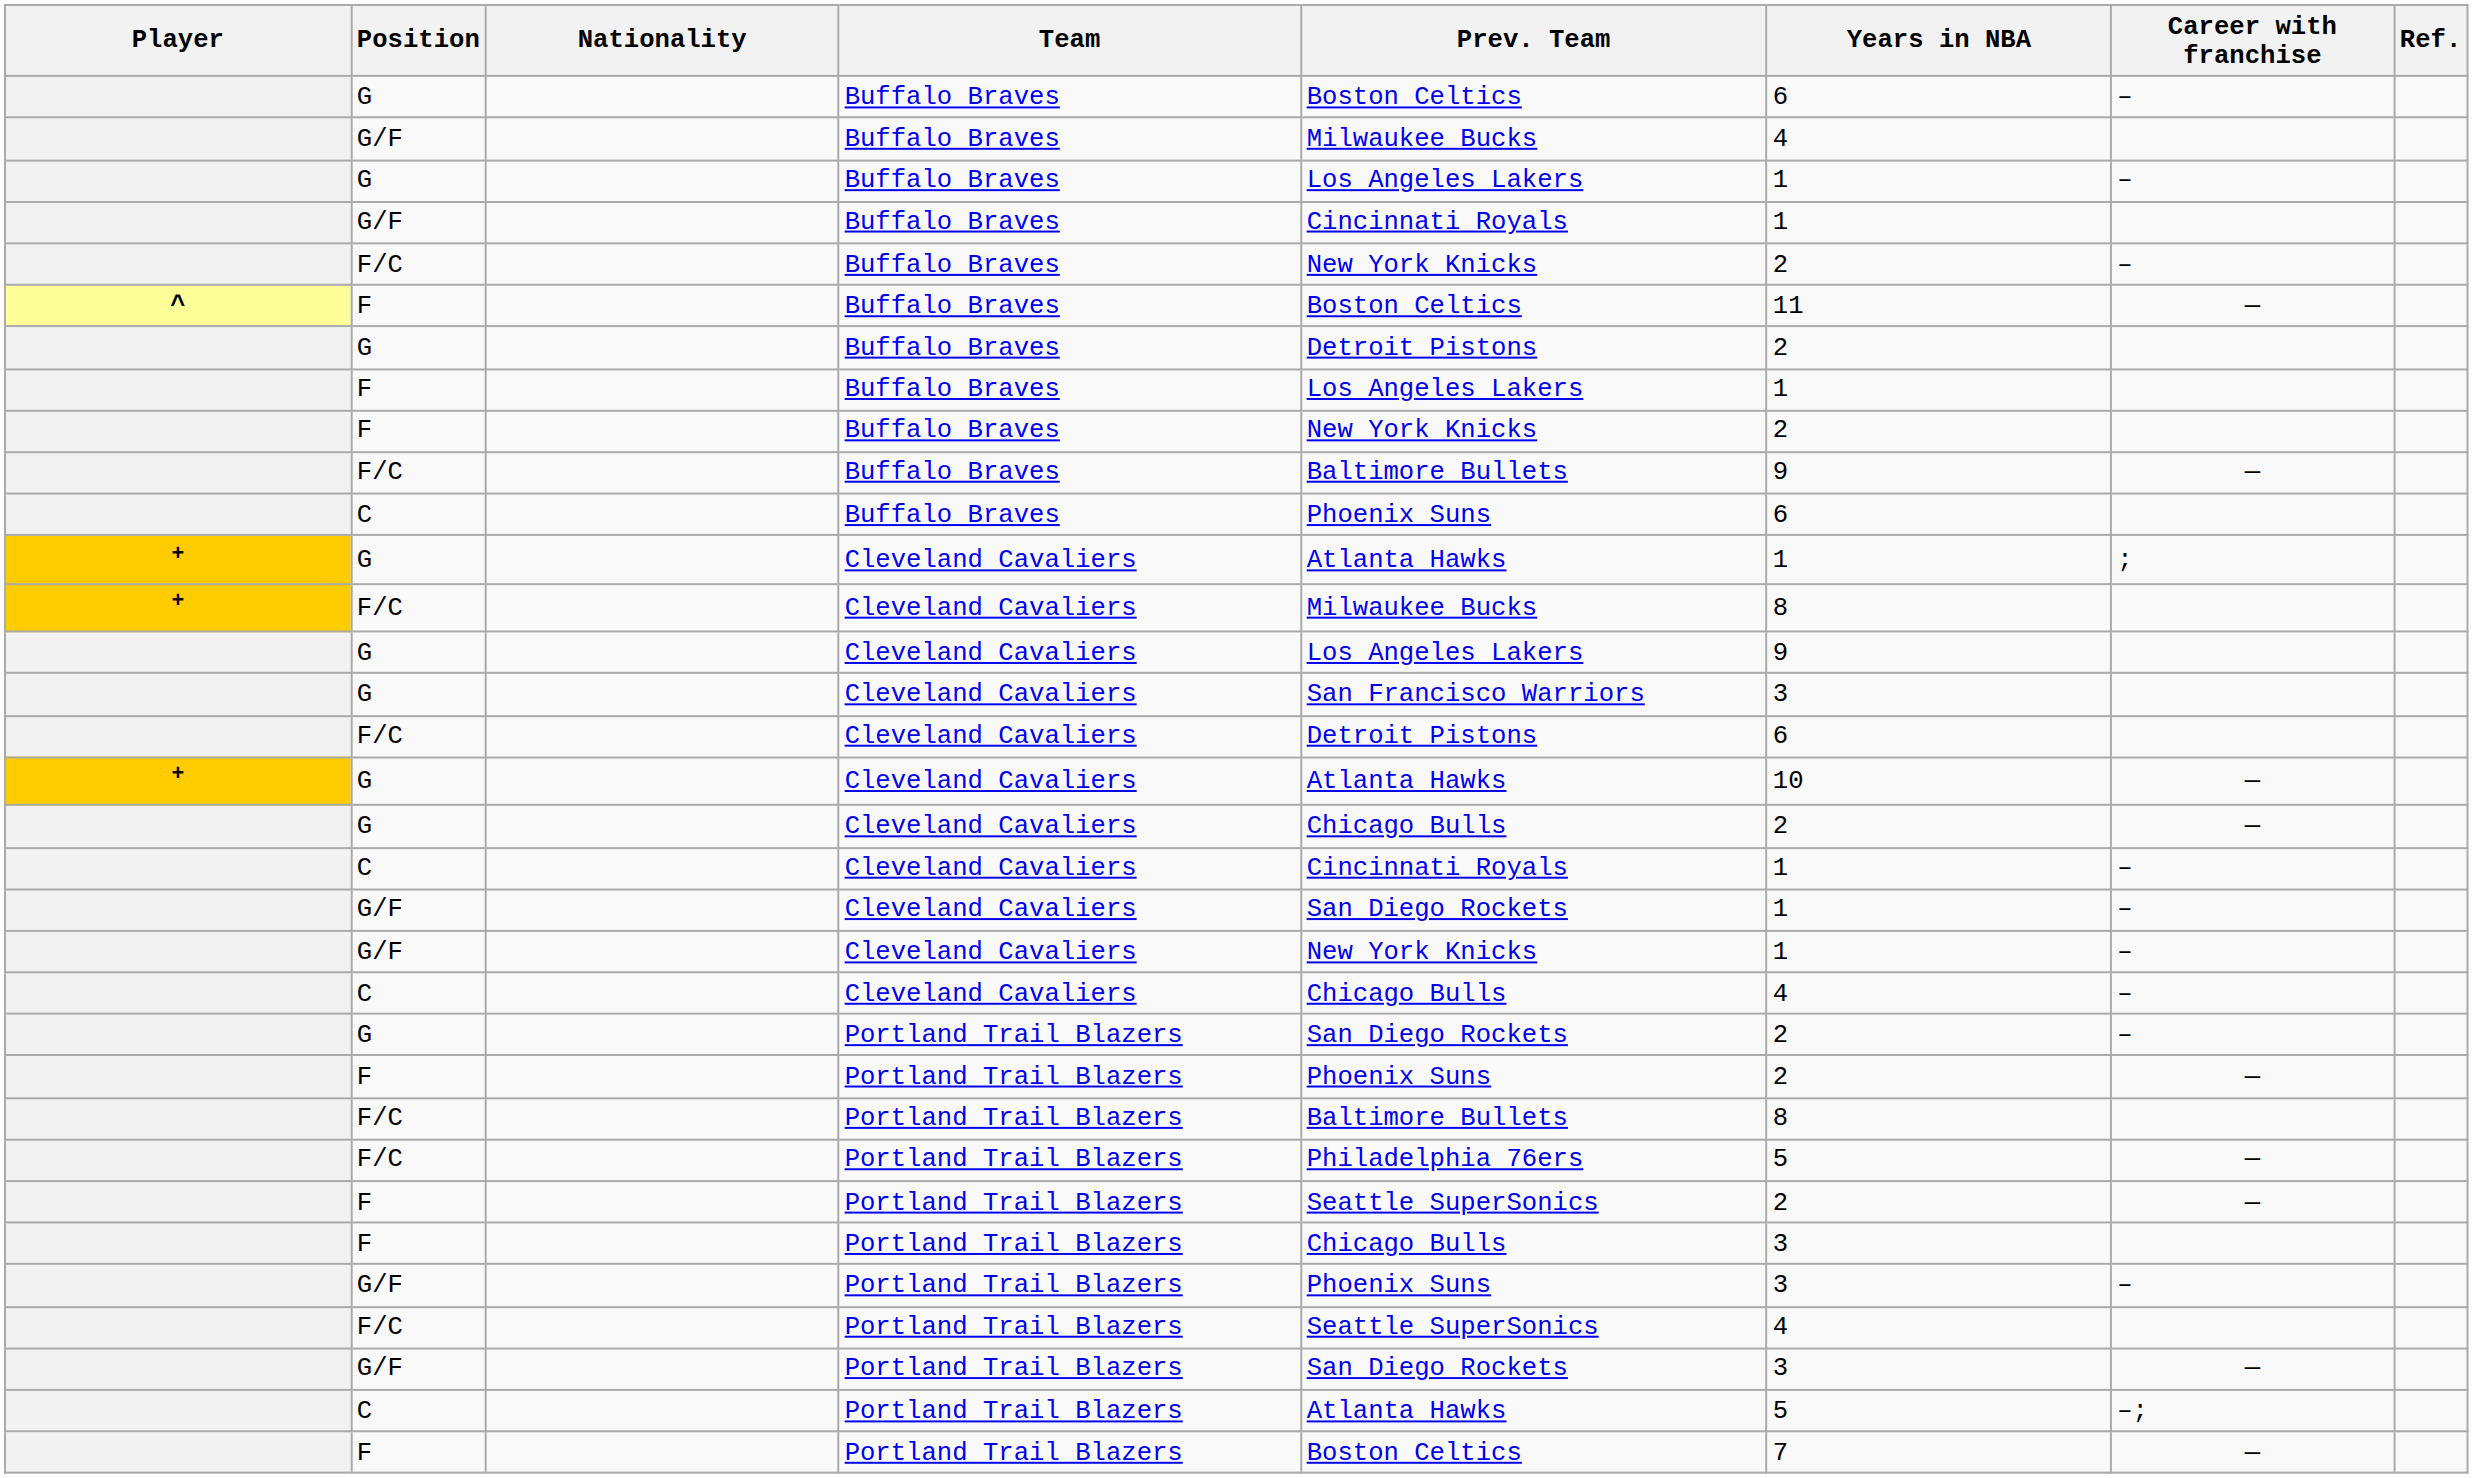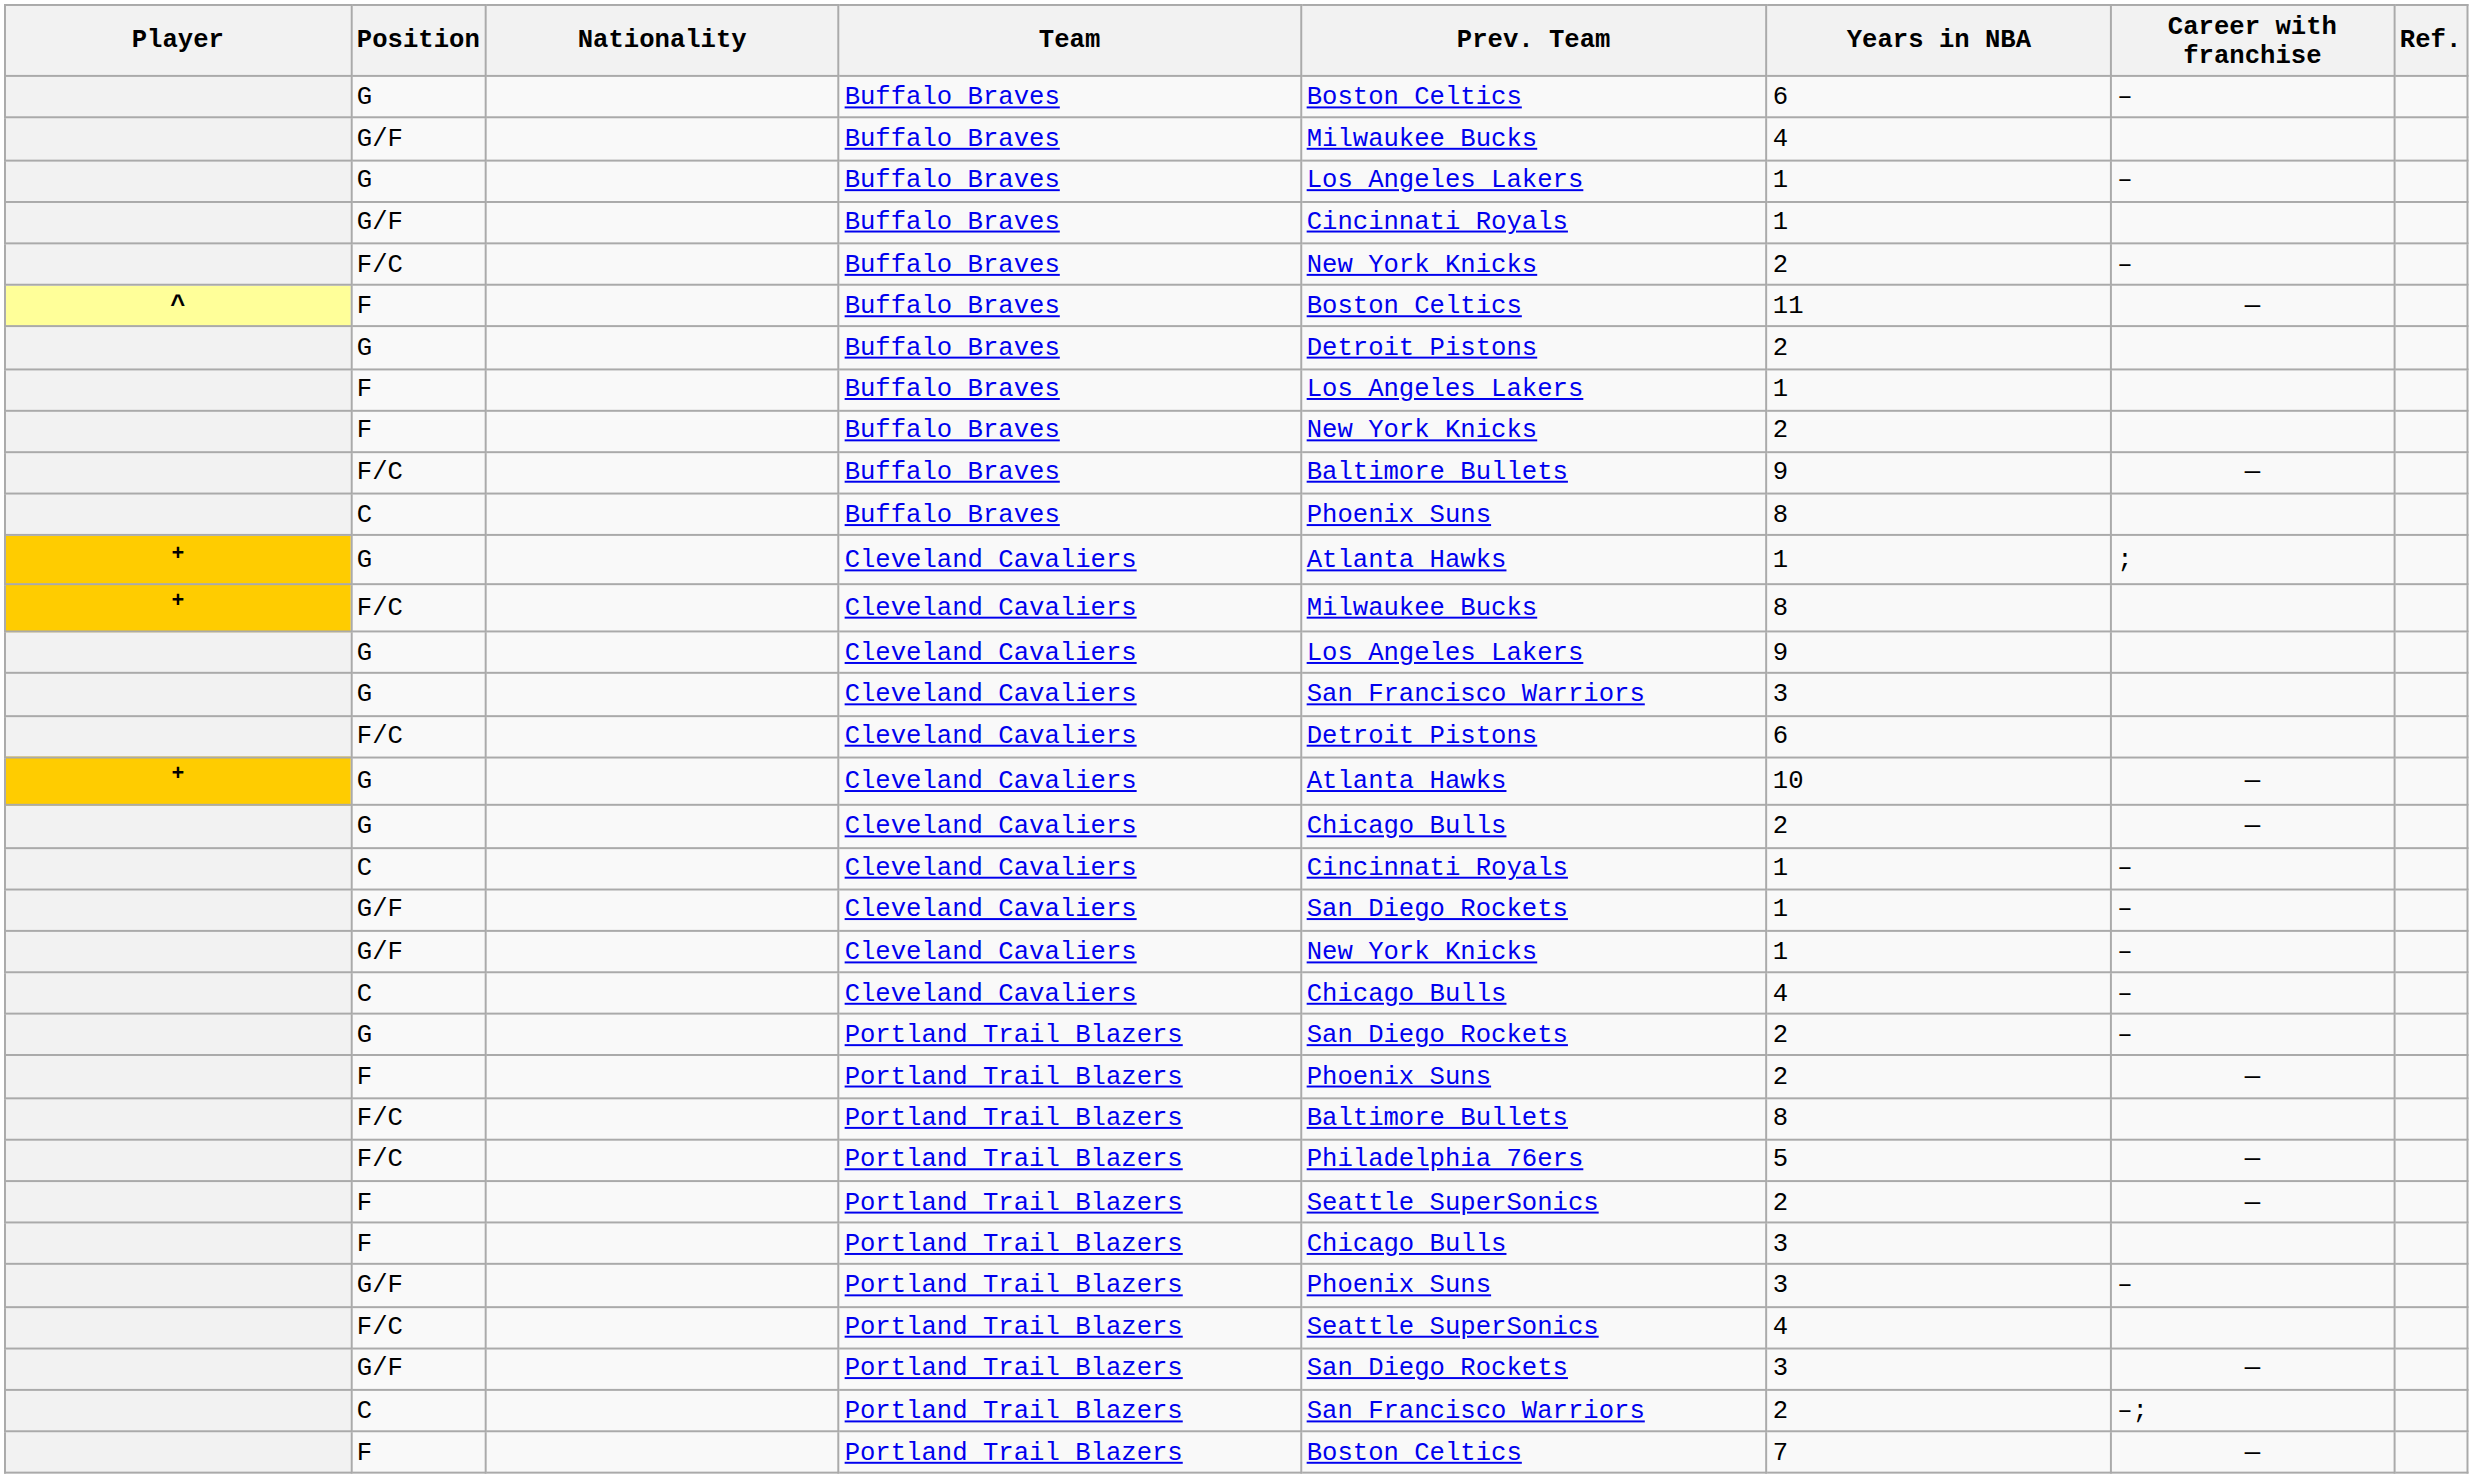C / Buffalo Braves | Years in NBA: 6 -> 8
C / Portland Trail Blazers | Prev. Team: Atlanta Hawks -> San Francisco Warriors
C / Portland Trail Blazers | Years in NBA: 5 -> 2
